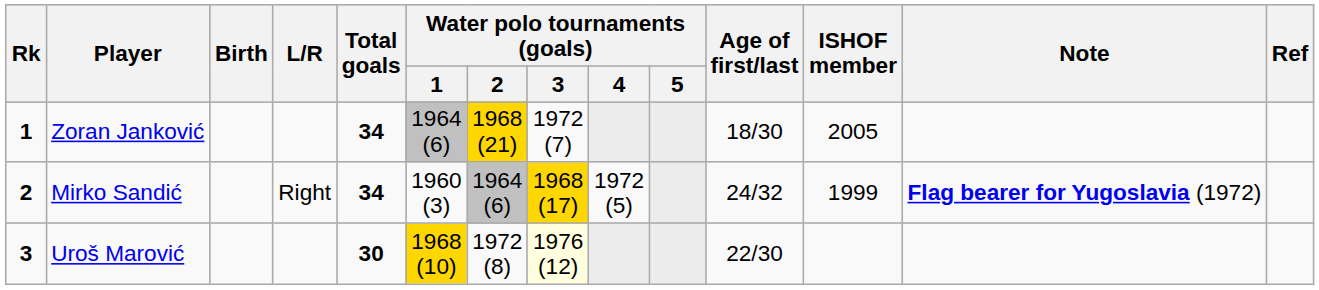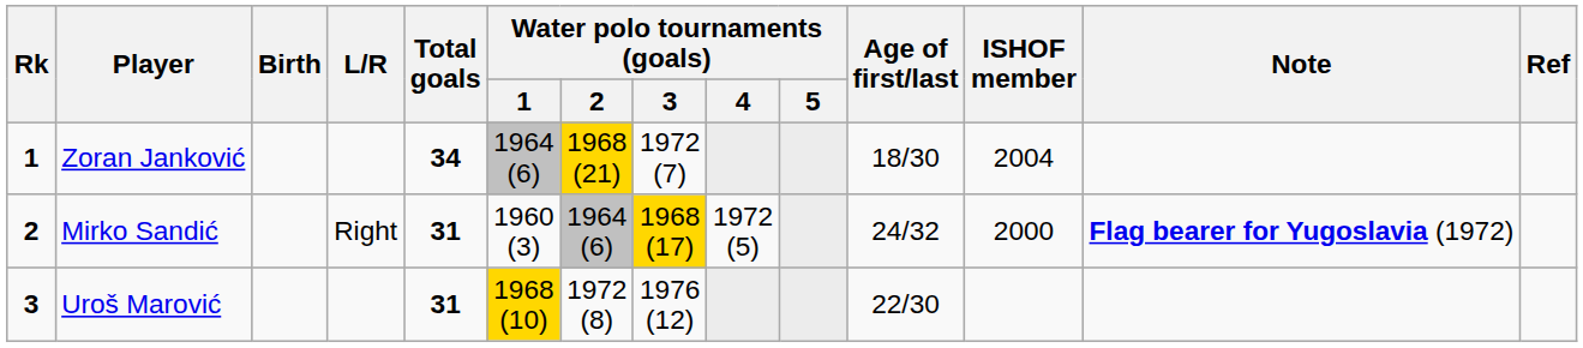Zoran Janković | ISHOF member: 2005 -> 2004
Mirko Sandić | Total goals: 34 -> 31
Mirko Sandić | ISHOF member: 1999 -> 2000
Uroš Marović | Total goals: 30 -> 31
Uroš Marović | Water polo tournaments (goals) / 3: lightyellow background -> no background
